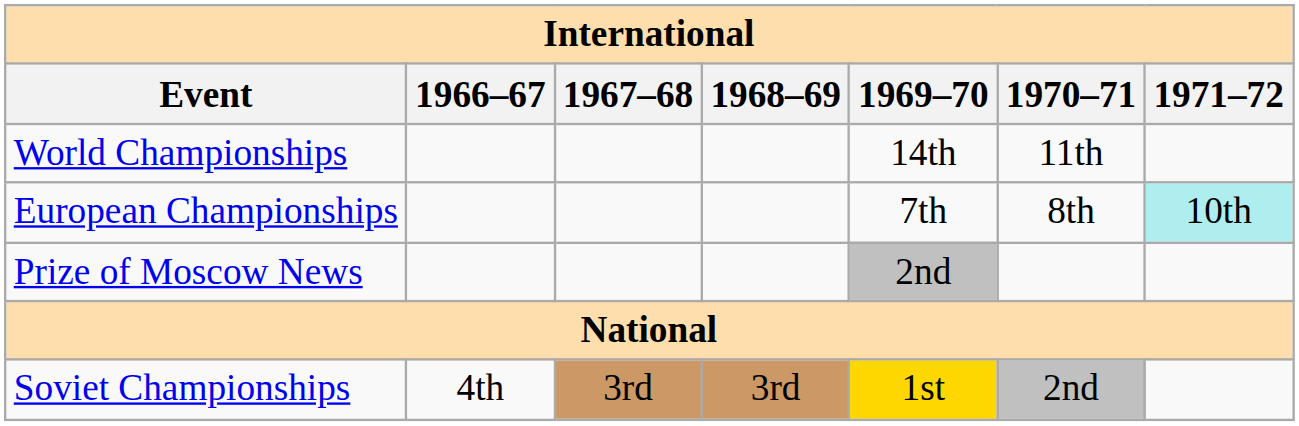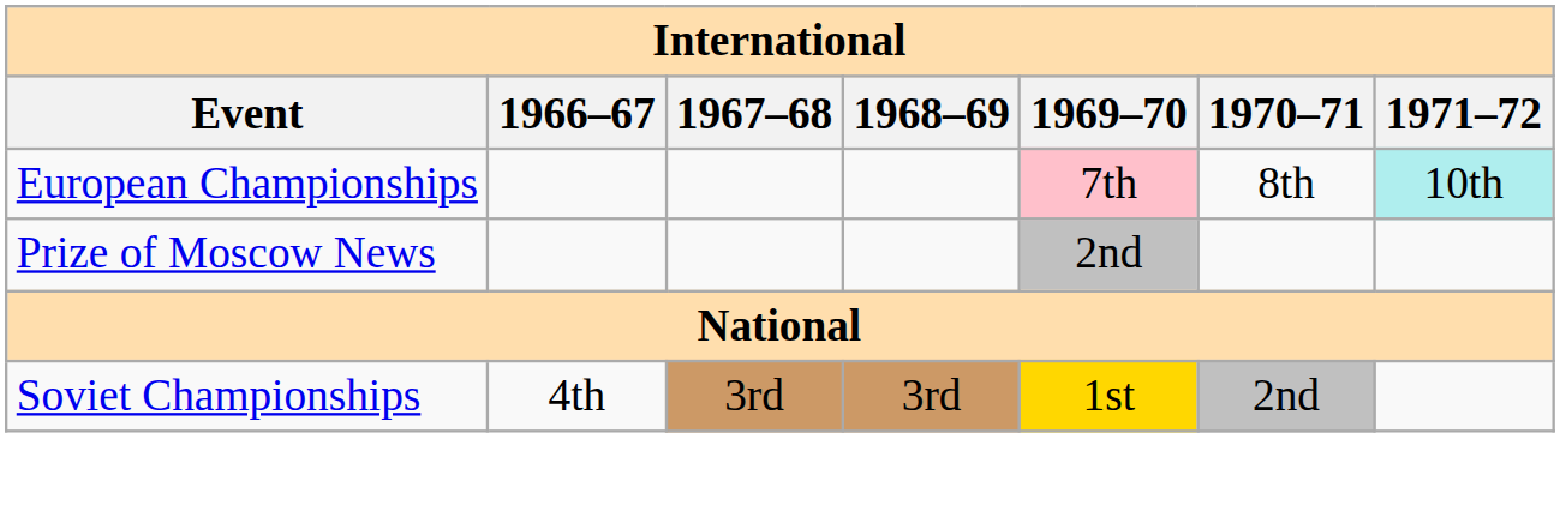- row: World Championships | 14th | 11th
European Championships | 1969–70: no background -> pink background
